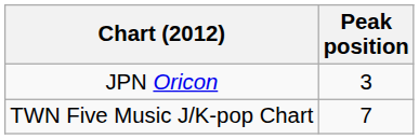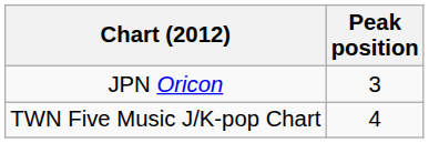TWN Five Music J/K-pop Chart | Peak position: 7 -> 4
